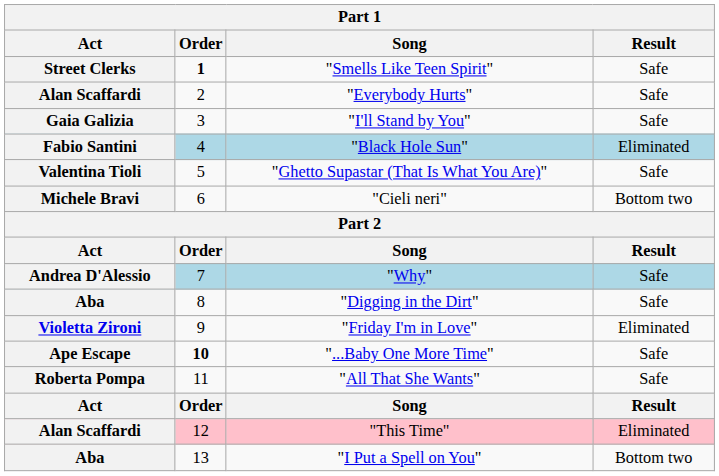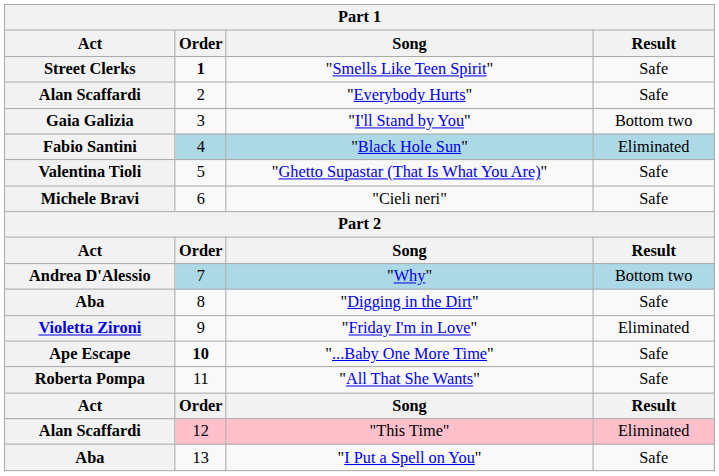"I'll Stand by You" | Result: Safe -> Bottom two
"Cieli neri" | Result: Bottom two -> Safe
"Why" | Result: Safe -> Bottom two
"I Put a Spell on You" | Result: Bottom two -> Safe
